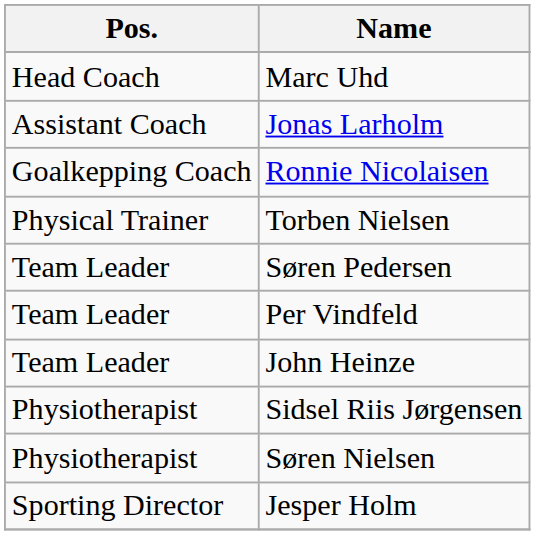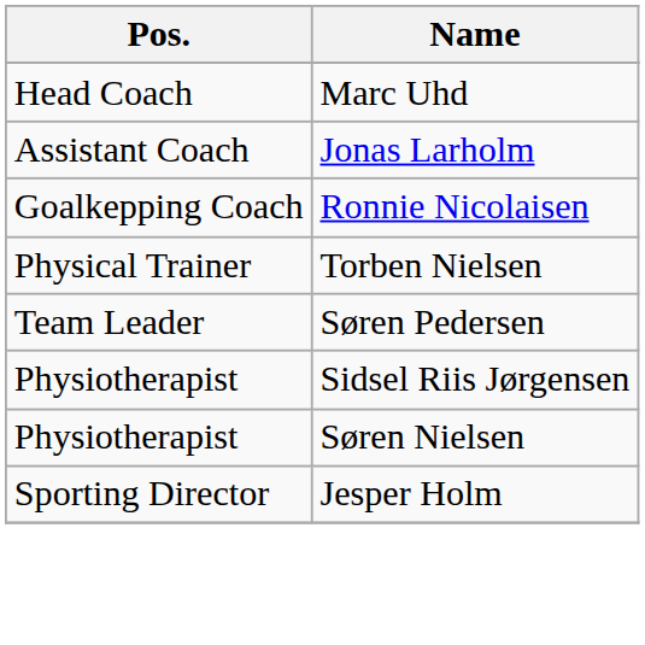- row: Team Leader | Per Vindfeld
- row: Team Leader | John Heinze
